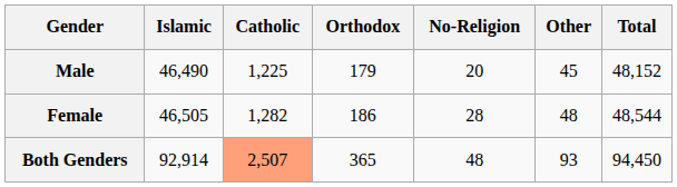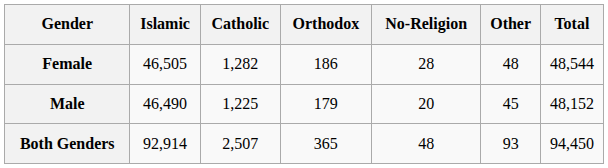rows swapped: Female <-> Male
Both Genders | Catholic: lightsalmon background -> no background
